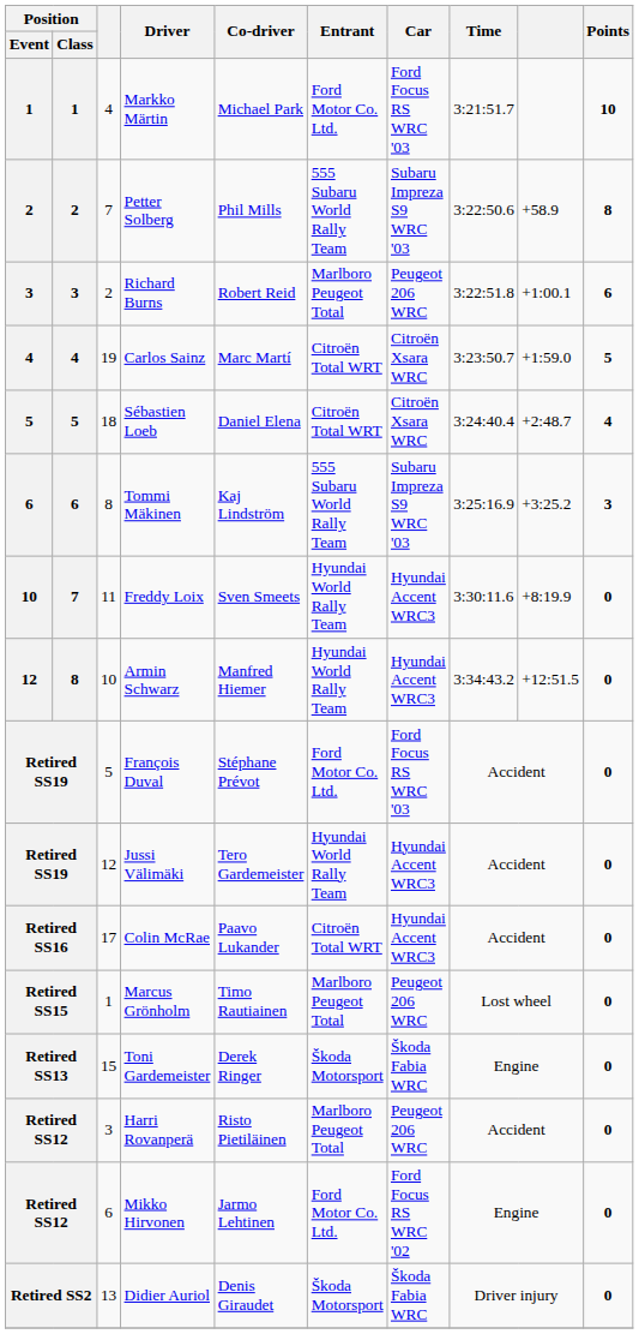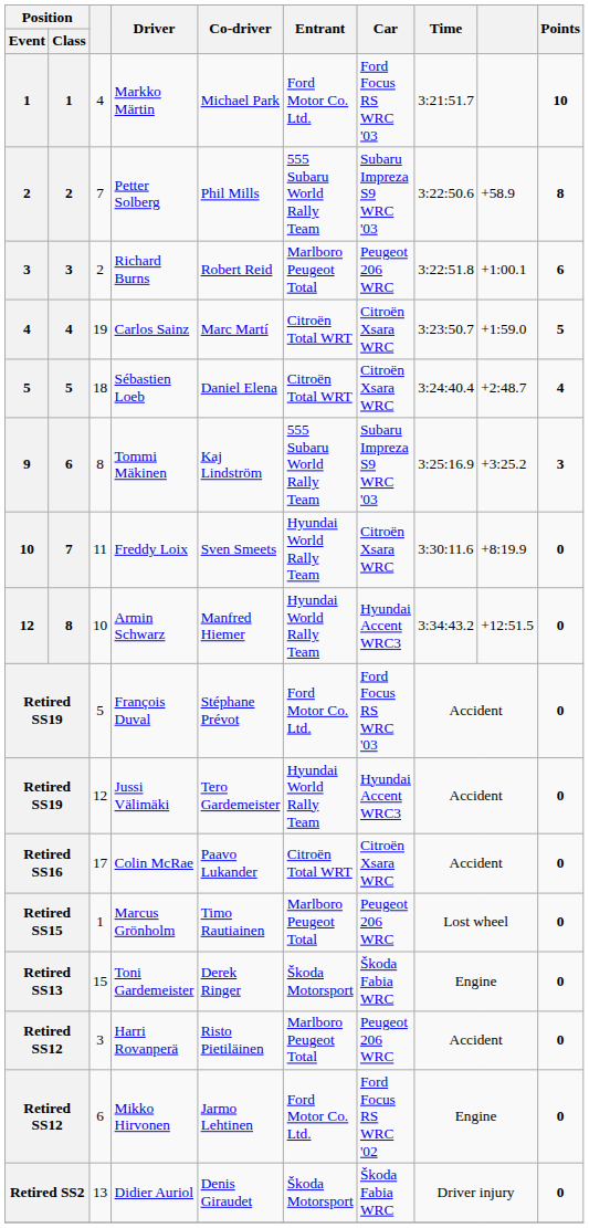Tommi Mäkinen | Position / Event: 6 -> 9
Freddy Loix | Car: Hyundai Accent WRC3 -> Citroën Xsara WRC
Colin McRae | Car: Hyundai Accent WRC3 -> Citroën Xsara WRC
